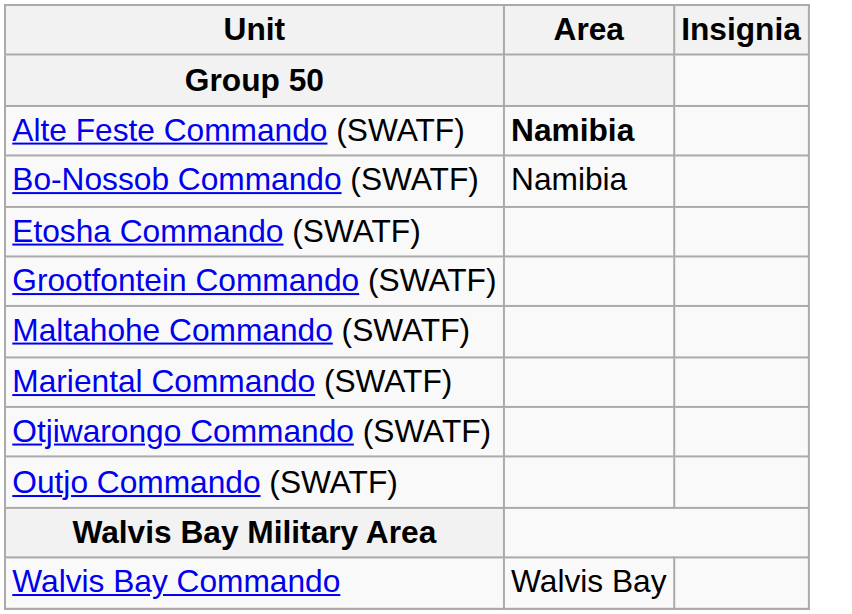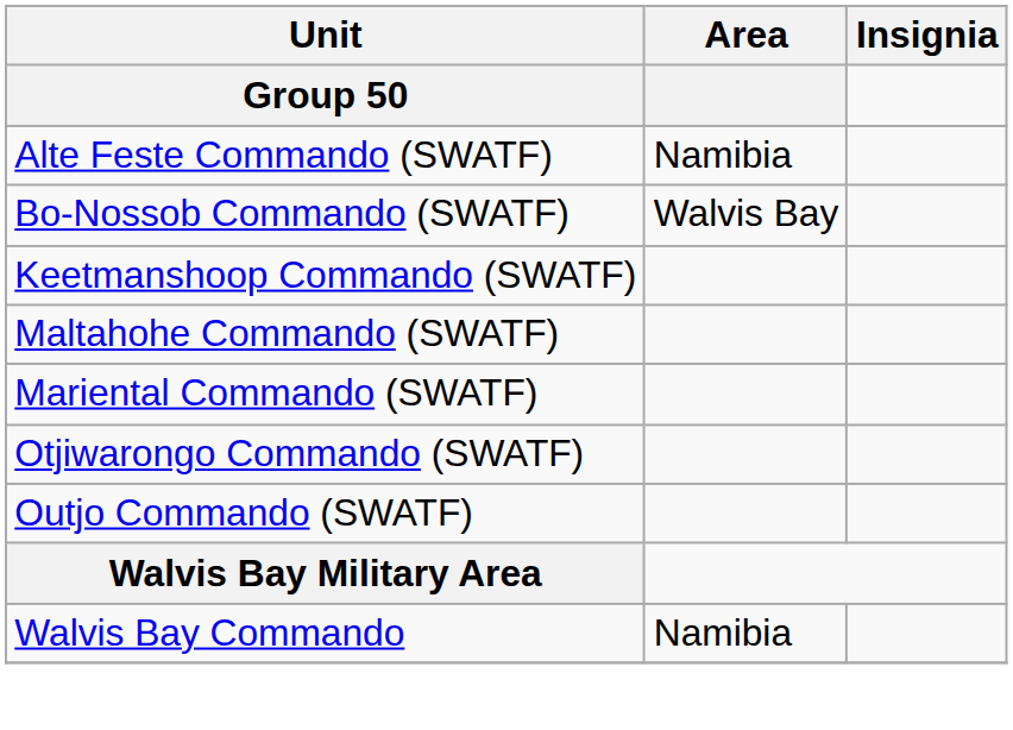Alte Feste Commando (SWATF) | Area: bold -> normal
Bo-Nossob Commando (SWATF) | Area: Namibia -> Walvis Bay
- row: Etosha Commando (SWATF)
- row: Grootfontein Commando (SWATF)
+ row: Keetmanshoop Commando (SWATF)
Walvis Bay Commando | Area: Walvis Bay -> Namibia
